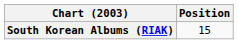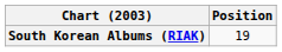South Korean Albums (RIAK) | Position: 15 -> 19
